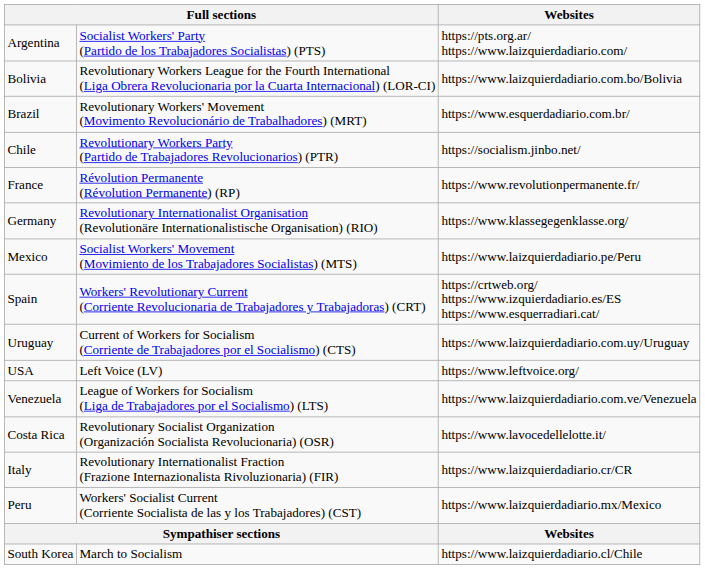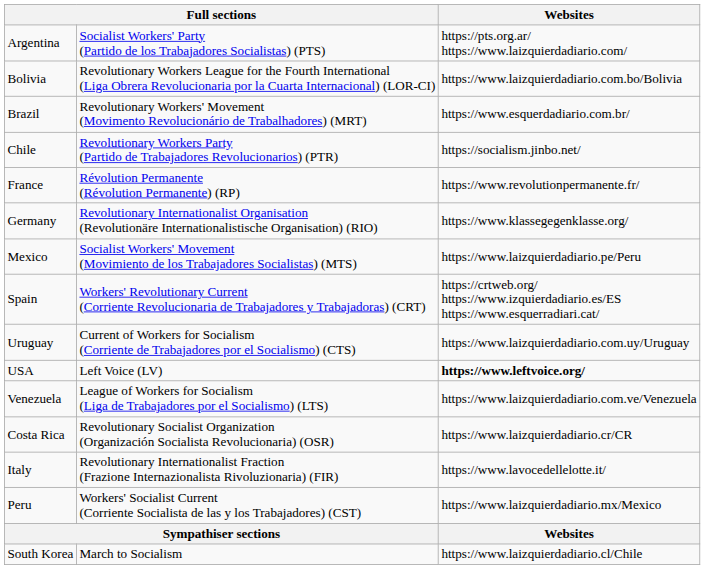USA | Websites: normal -> bold
Costa Rica | Websites: https://www.lavocedellelotte.it/ -> https://www.laizquierdadiario.cr/CR
Italy | Websites: https://www.laizquierdadiario.cr/CR -> https://www.lavocedellelotte.it/
